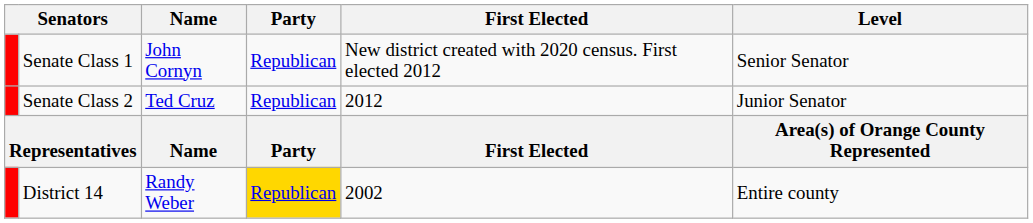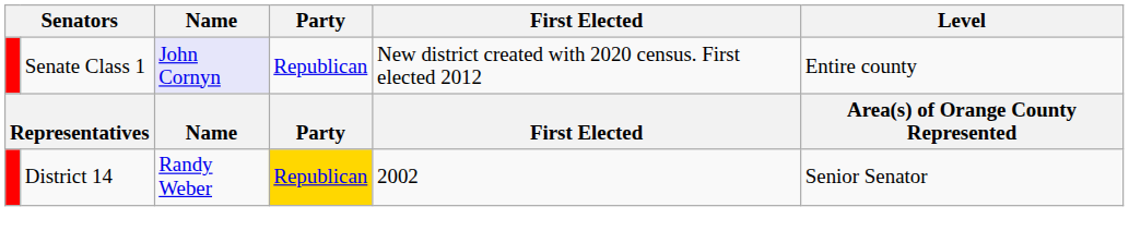Senate Class 1 | Name: no background -> lavender background
Senate Class 1 | Level: Senior Senator -> Entire county
- row: Senate Class 2 | Ted Cruz | Republican | 2012 | Junior Senator
District 14 | Level: Entire county -> Senior Senator
